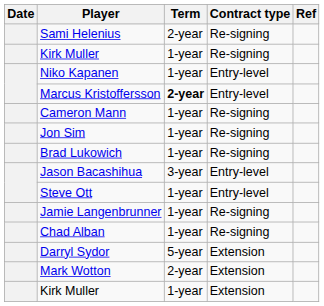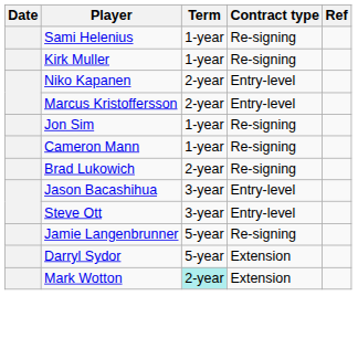Sami Helenius | Term: 2-year -> 1-year
Niko Kapanen | Term: 1-year -> 2-year
Marcus Kristoffersson | Term: bold -> normal
rows swapped: Jon Sim <-> Cameron Mann
Brad Lukowich | Term: 1-year -> 2-year
Steve Ott | Term: 1-year -> 3-year
Jamie Langenbrunner | Term: 1-year -> 5-year
- row: Chad Alban | 1-year | Re-signing
Mark Wotton | Term: no background -> paleturquoise background
- row: Kirk Muller | 1-year | Extension
